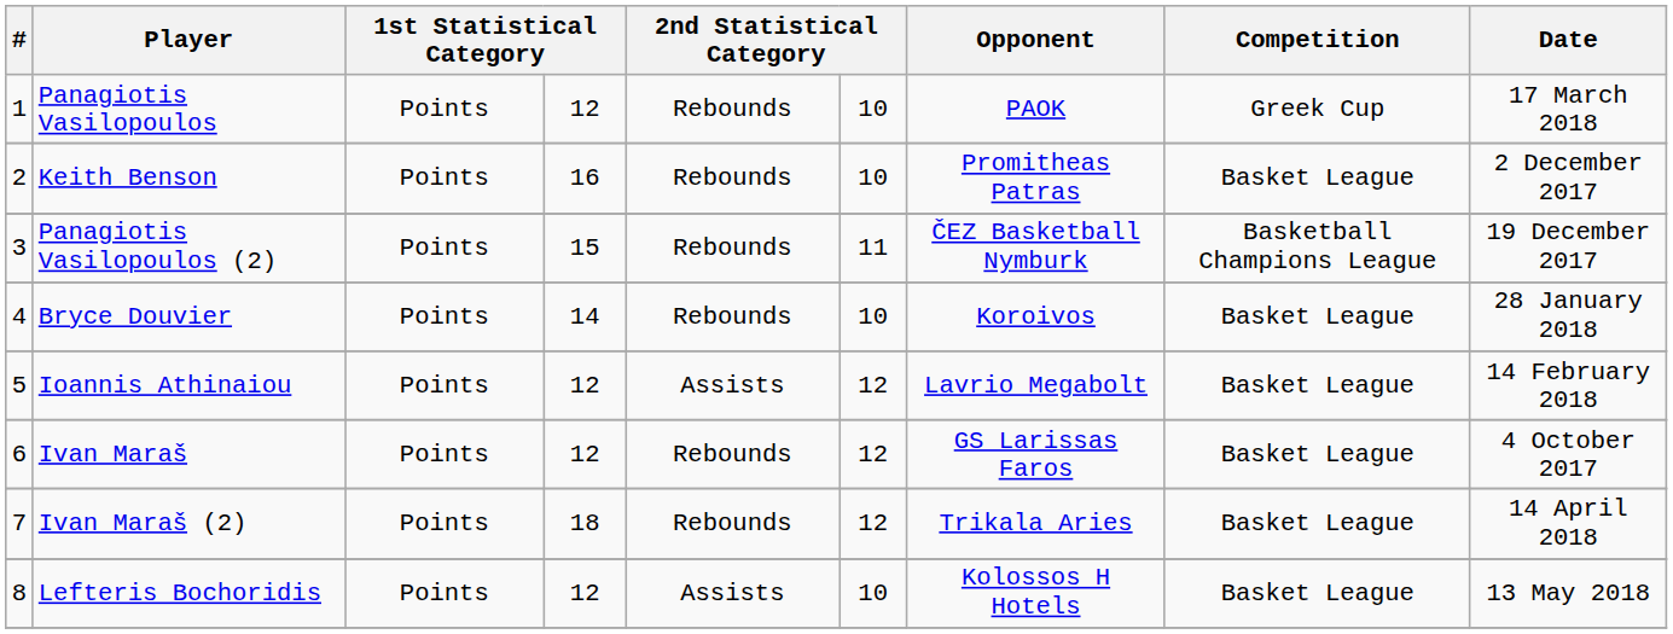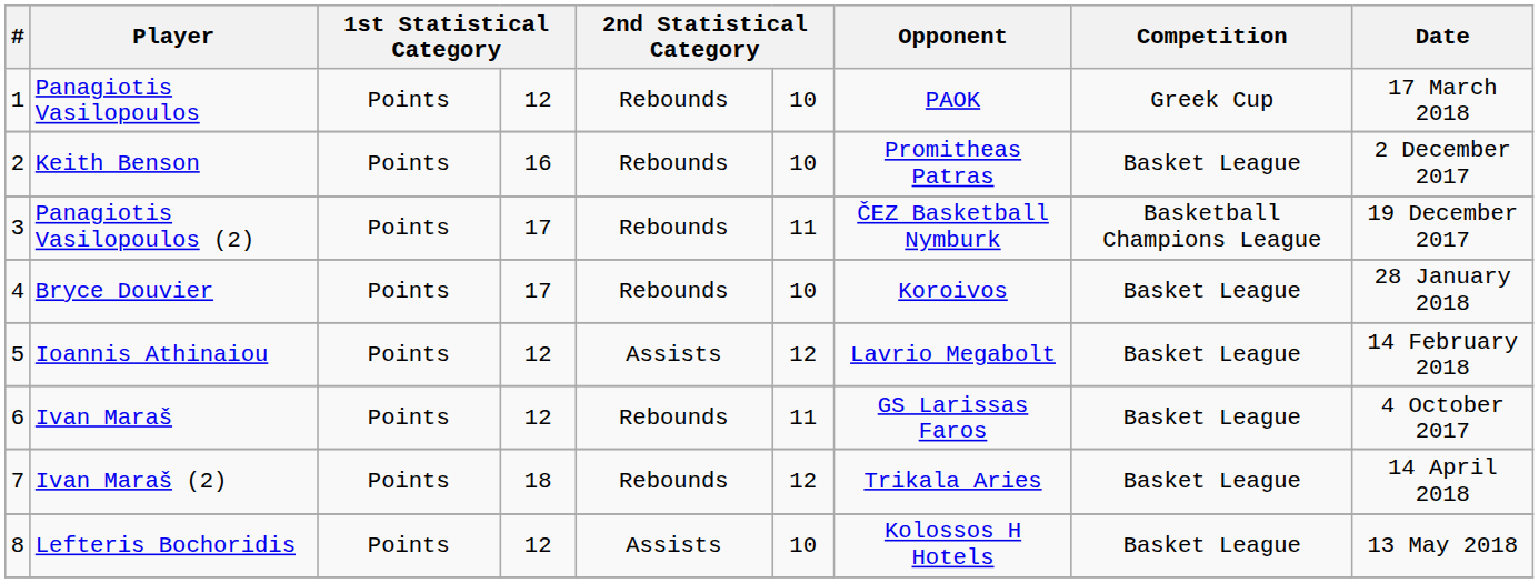Panagiotis Vasilopoulos (2) | column 4: 15 -> 17
Bryce Douvier | column 4: 14 -> 17
Ivan Maraš | column 6: 12 -> 11
